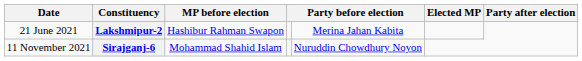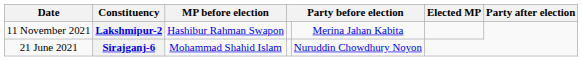Lakshmipur-2 | Date: 21 June 2021 -> 11 November 2021
Sirajganj-6 | Date: 11 November 2021 -> 21 June 2021
